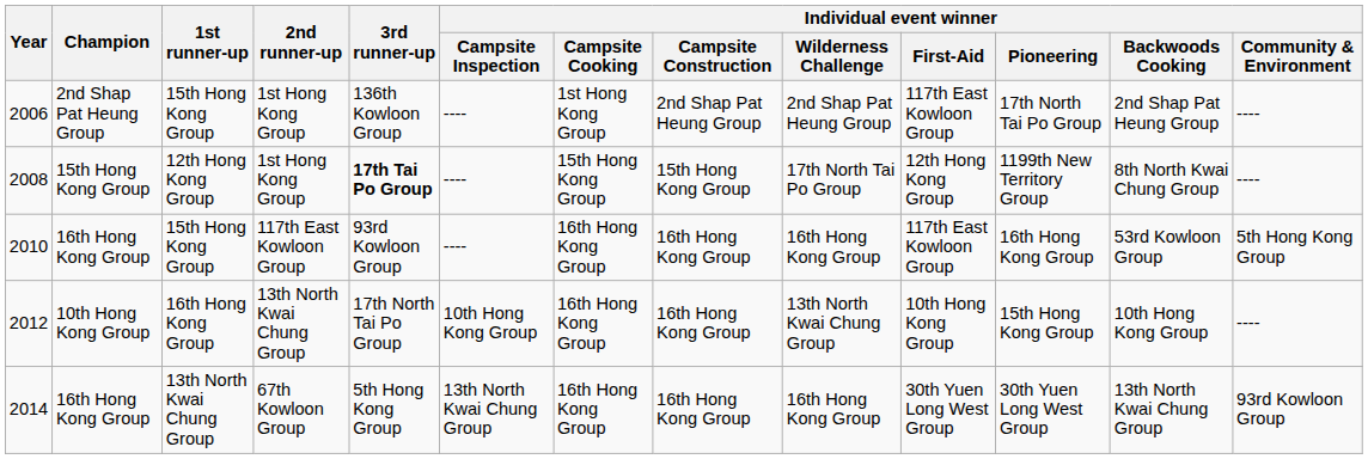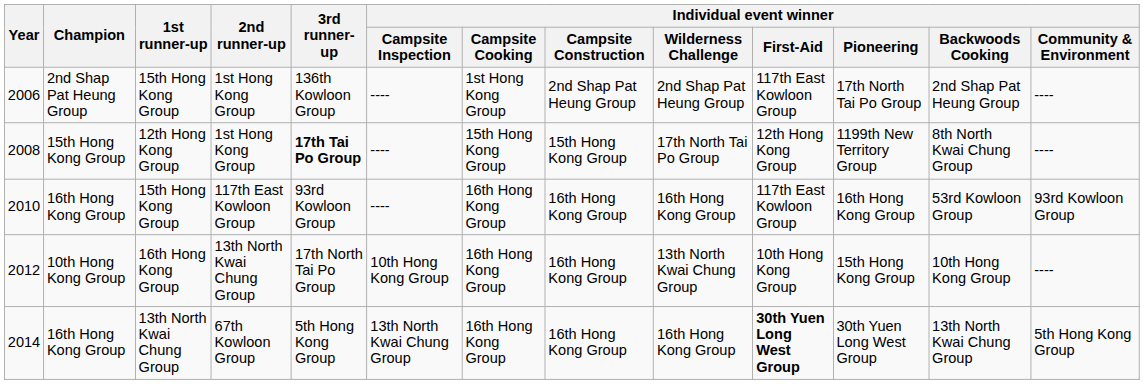2010 | Individual event winner / Community & Environment: 5th Hong Kong Group -> 93rd Kowloon Group
2014 | Individual event winner / First-Aid: normal -> bold
2014 | Individual event winner / Community & Environment: 93rd Kowloon Group -> 5th Hong Kong Group
